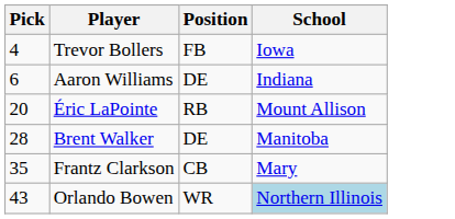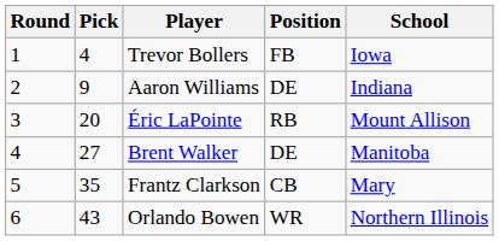+ column: Round | 1 | 2 | 3 | 4 | 5 | 6
Aaron Williams | Pick: 6 -> 9
Brent Walker | Pick: 28 -> 27
Orlando Bowen | School: lightblue background -> no background
